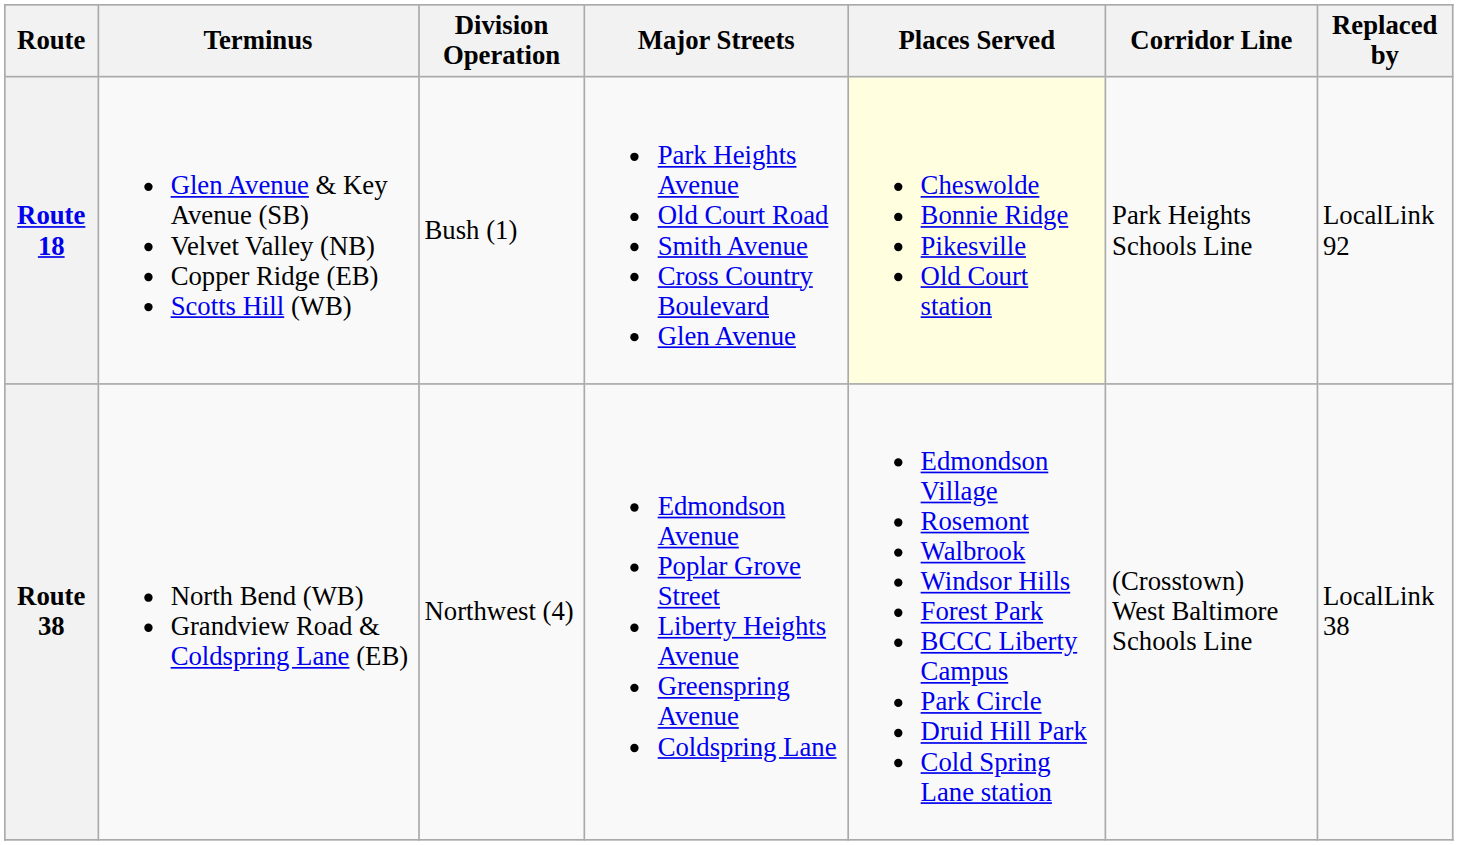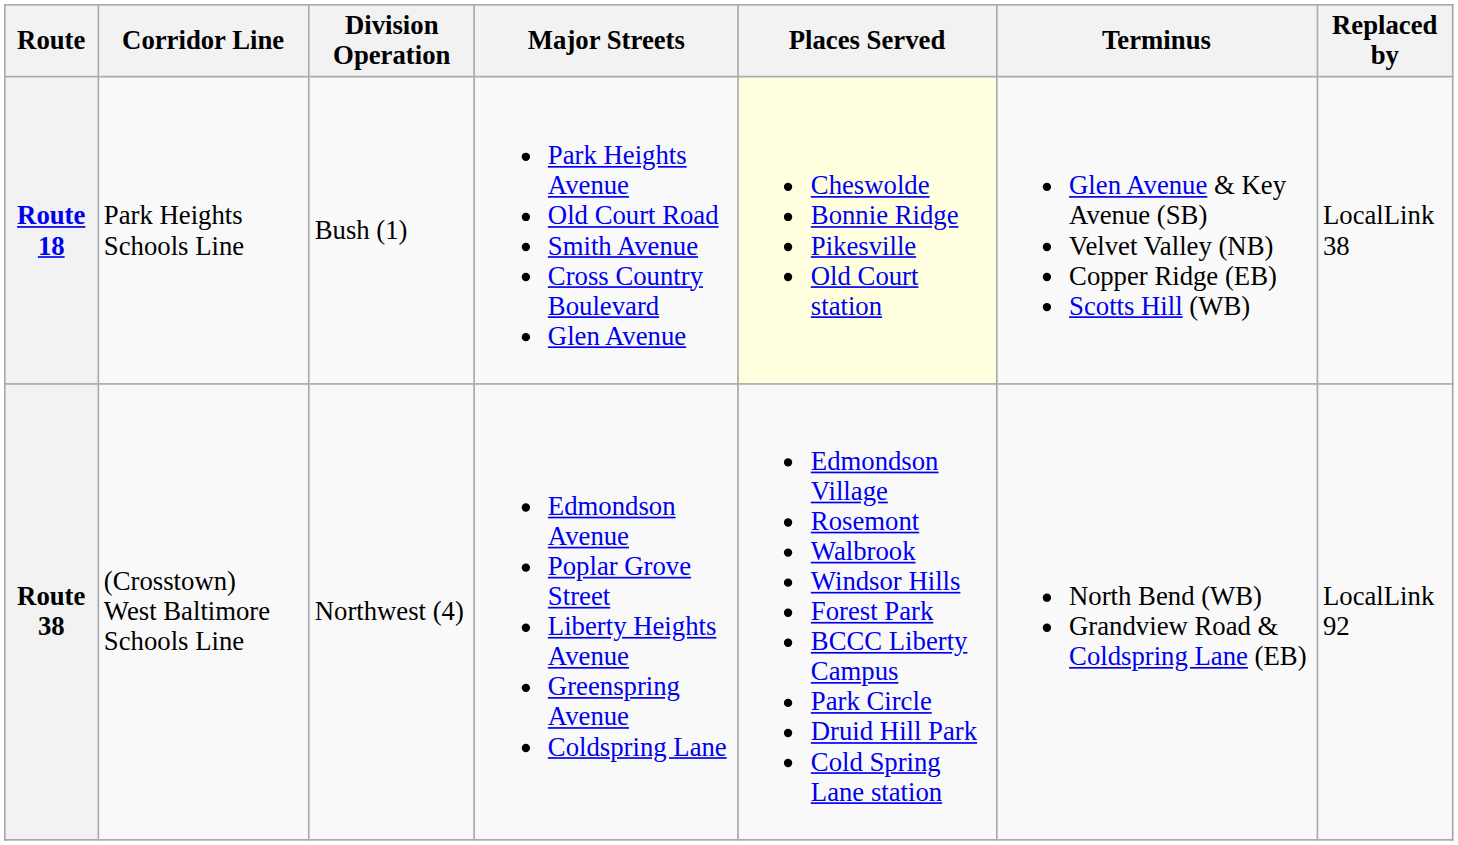columns swapped: Terminus <-> Corridor Line
Route 18 | Replaced by: LocalLink 92 -> LocalLink 38
Route 38 | Replaced by: LocalLink 38 -> LocalLink 92
